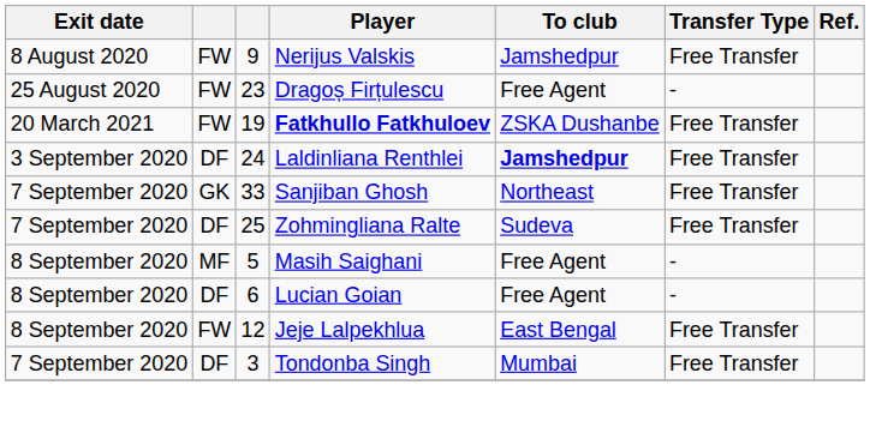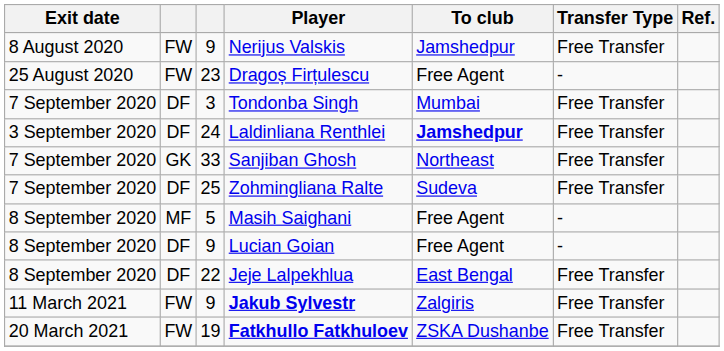rows swapped: Tondonba Singh <-> Fatkhullo Fatkhuloev
Lucian Goian | column 3: 6 -> 9
Jeje Lalpekhlua | column 2: FW -> DF
Jeje Lalpekhlua | column 3: 12 -> 22
+ row: 11 March 2021 | FW | 9 | Jakub Sylvestr | Zalgiris | Free Transfer
